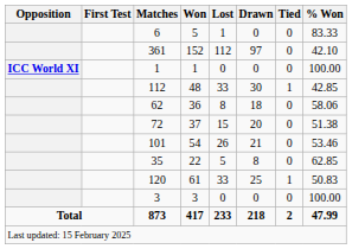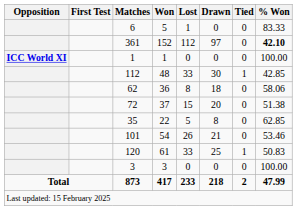361 | % Won: normal -> bold
rows swapped: 101 <-> 35
